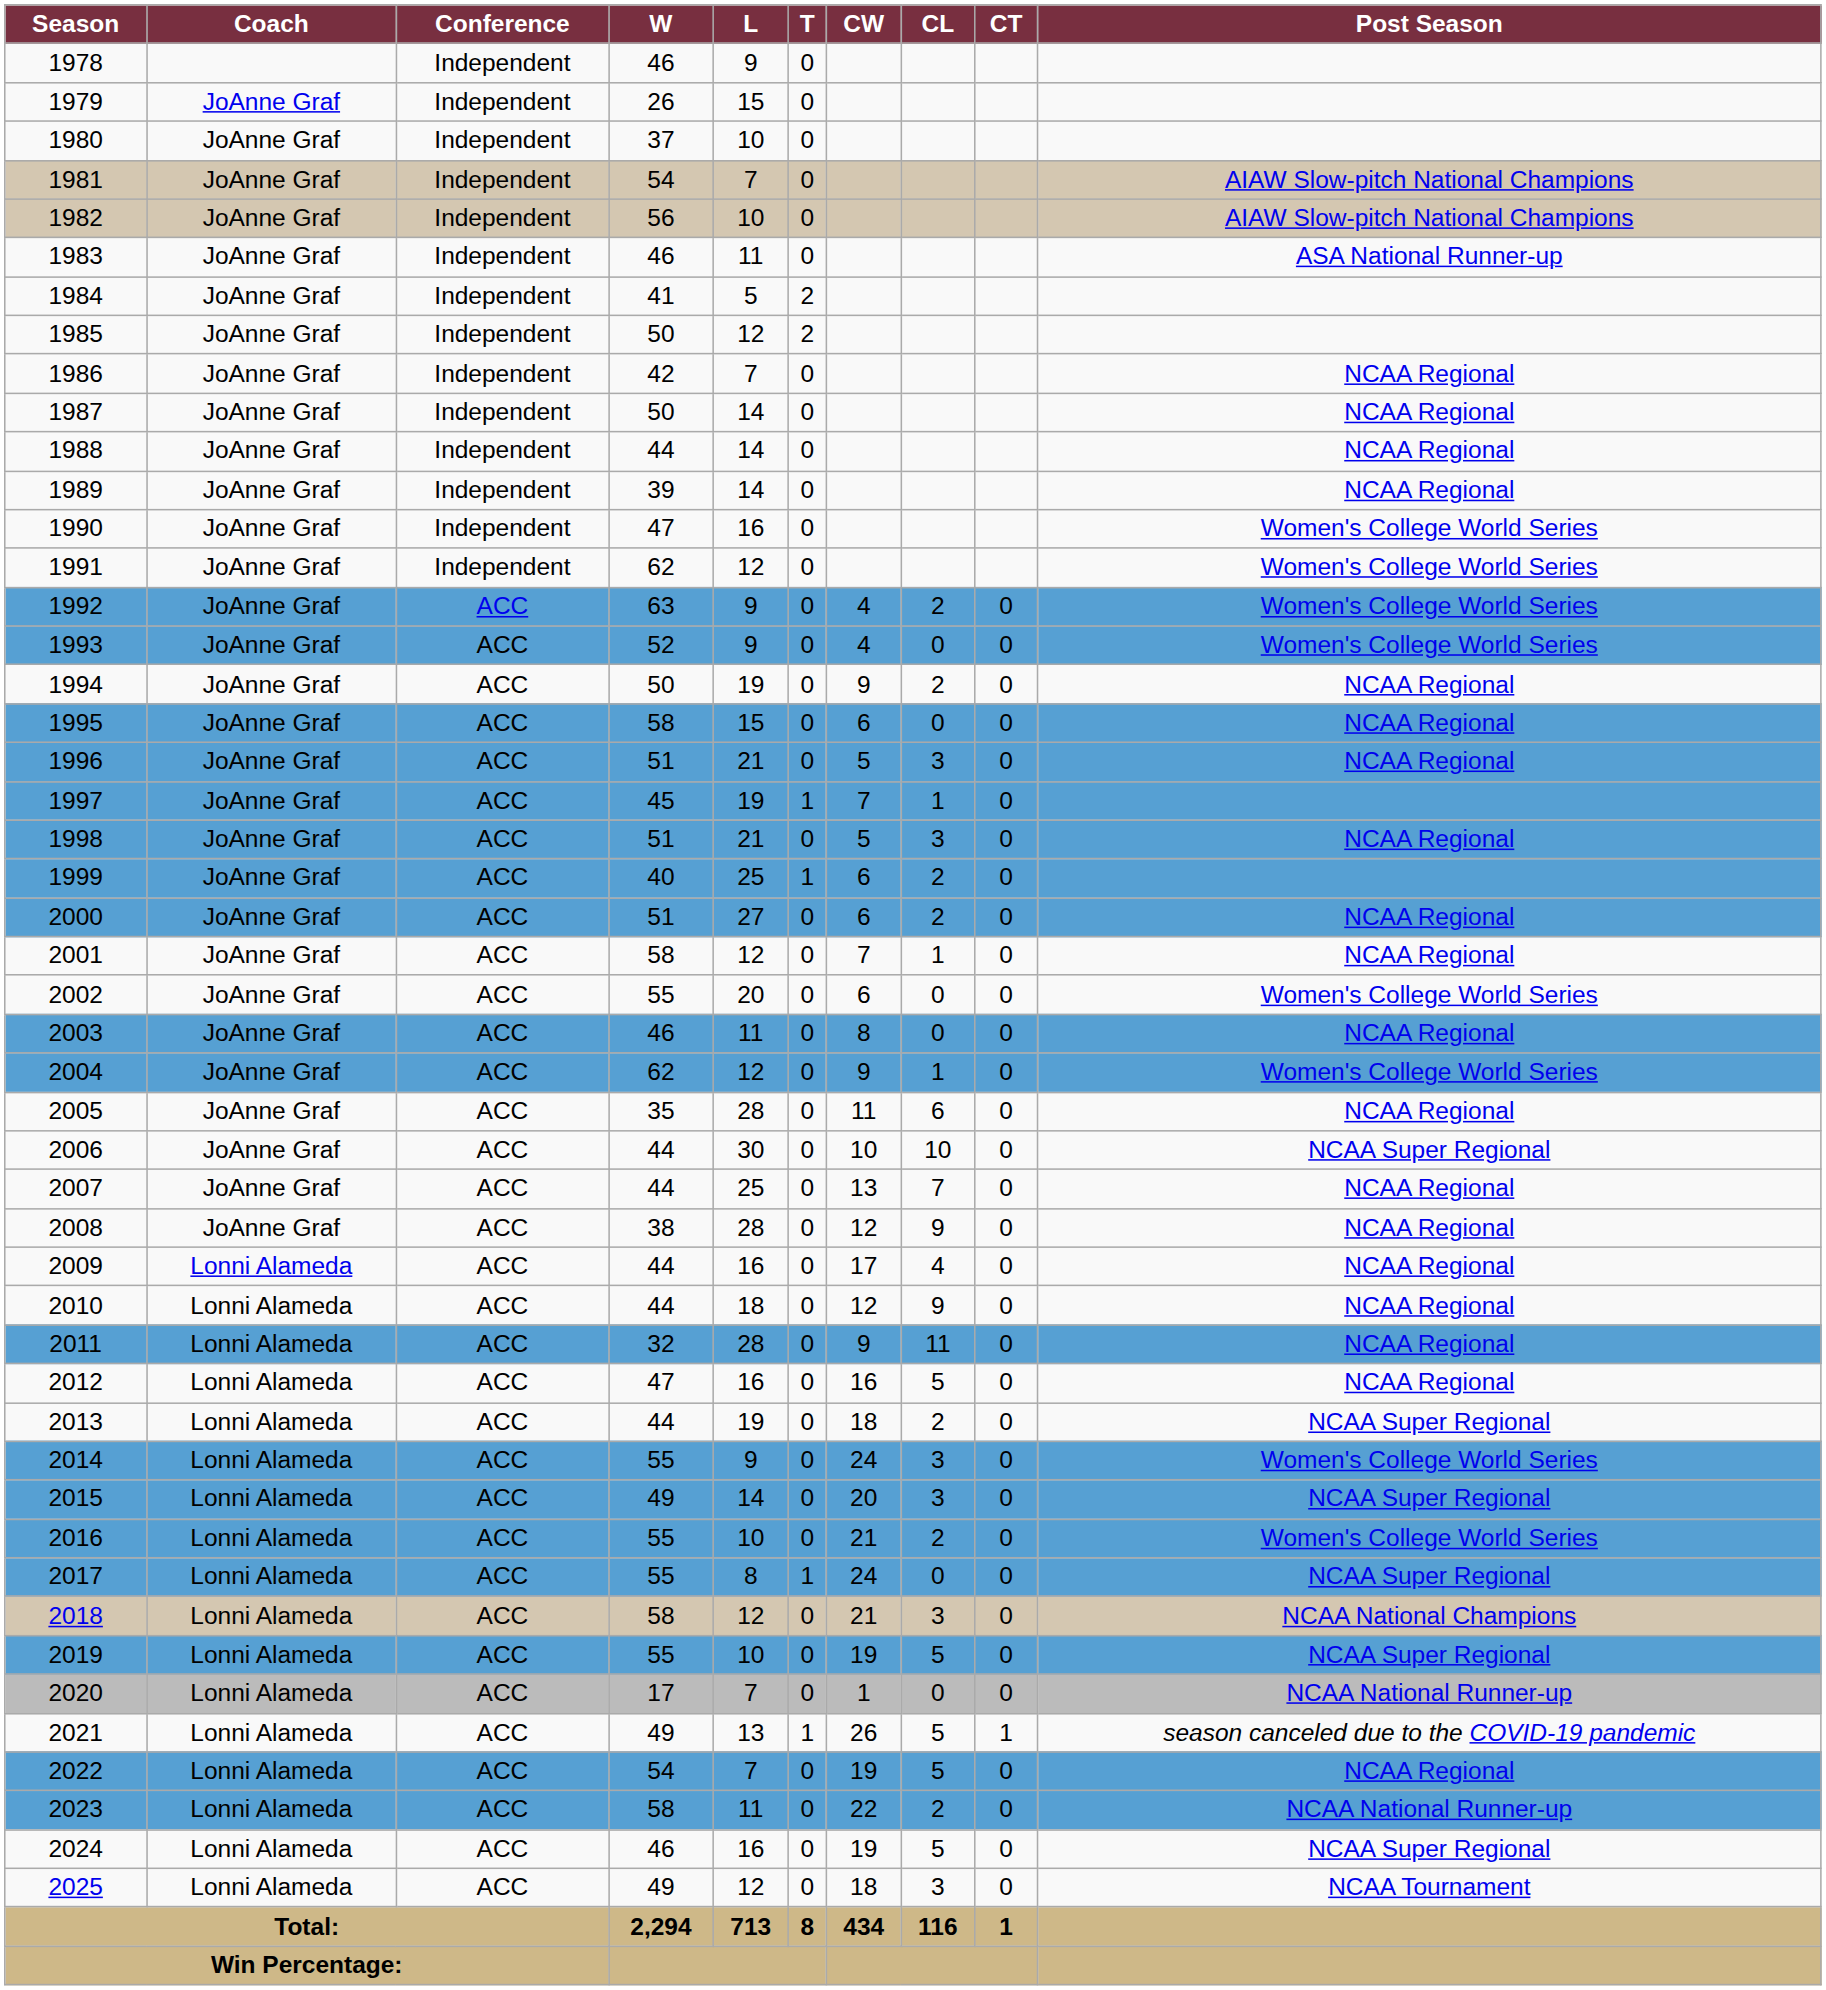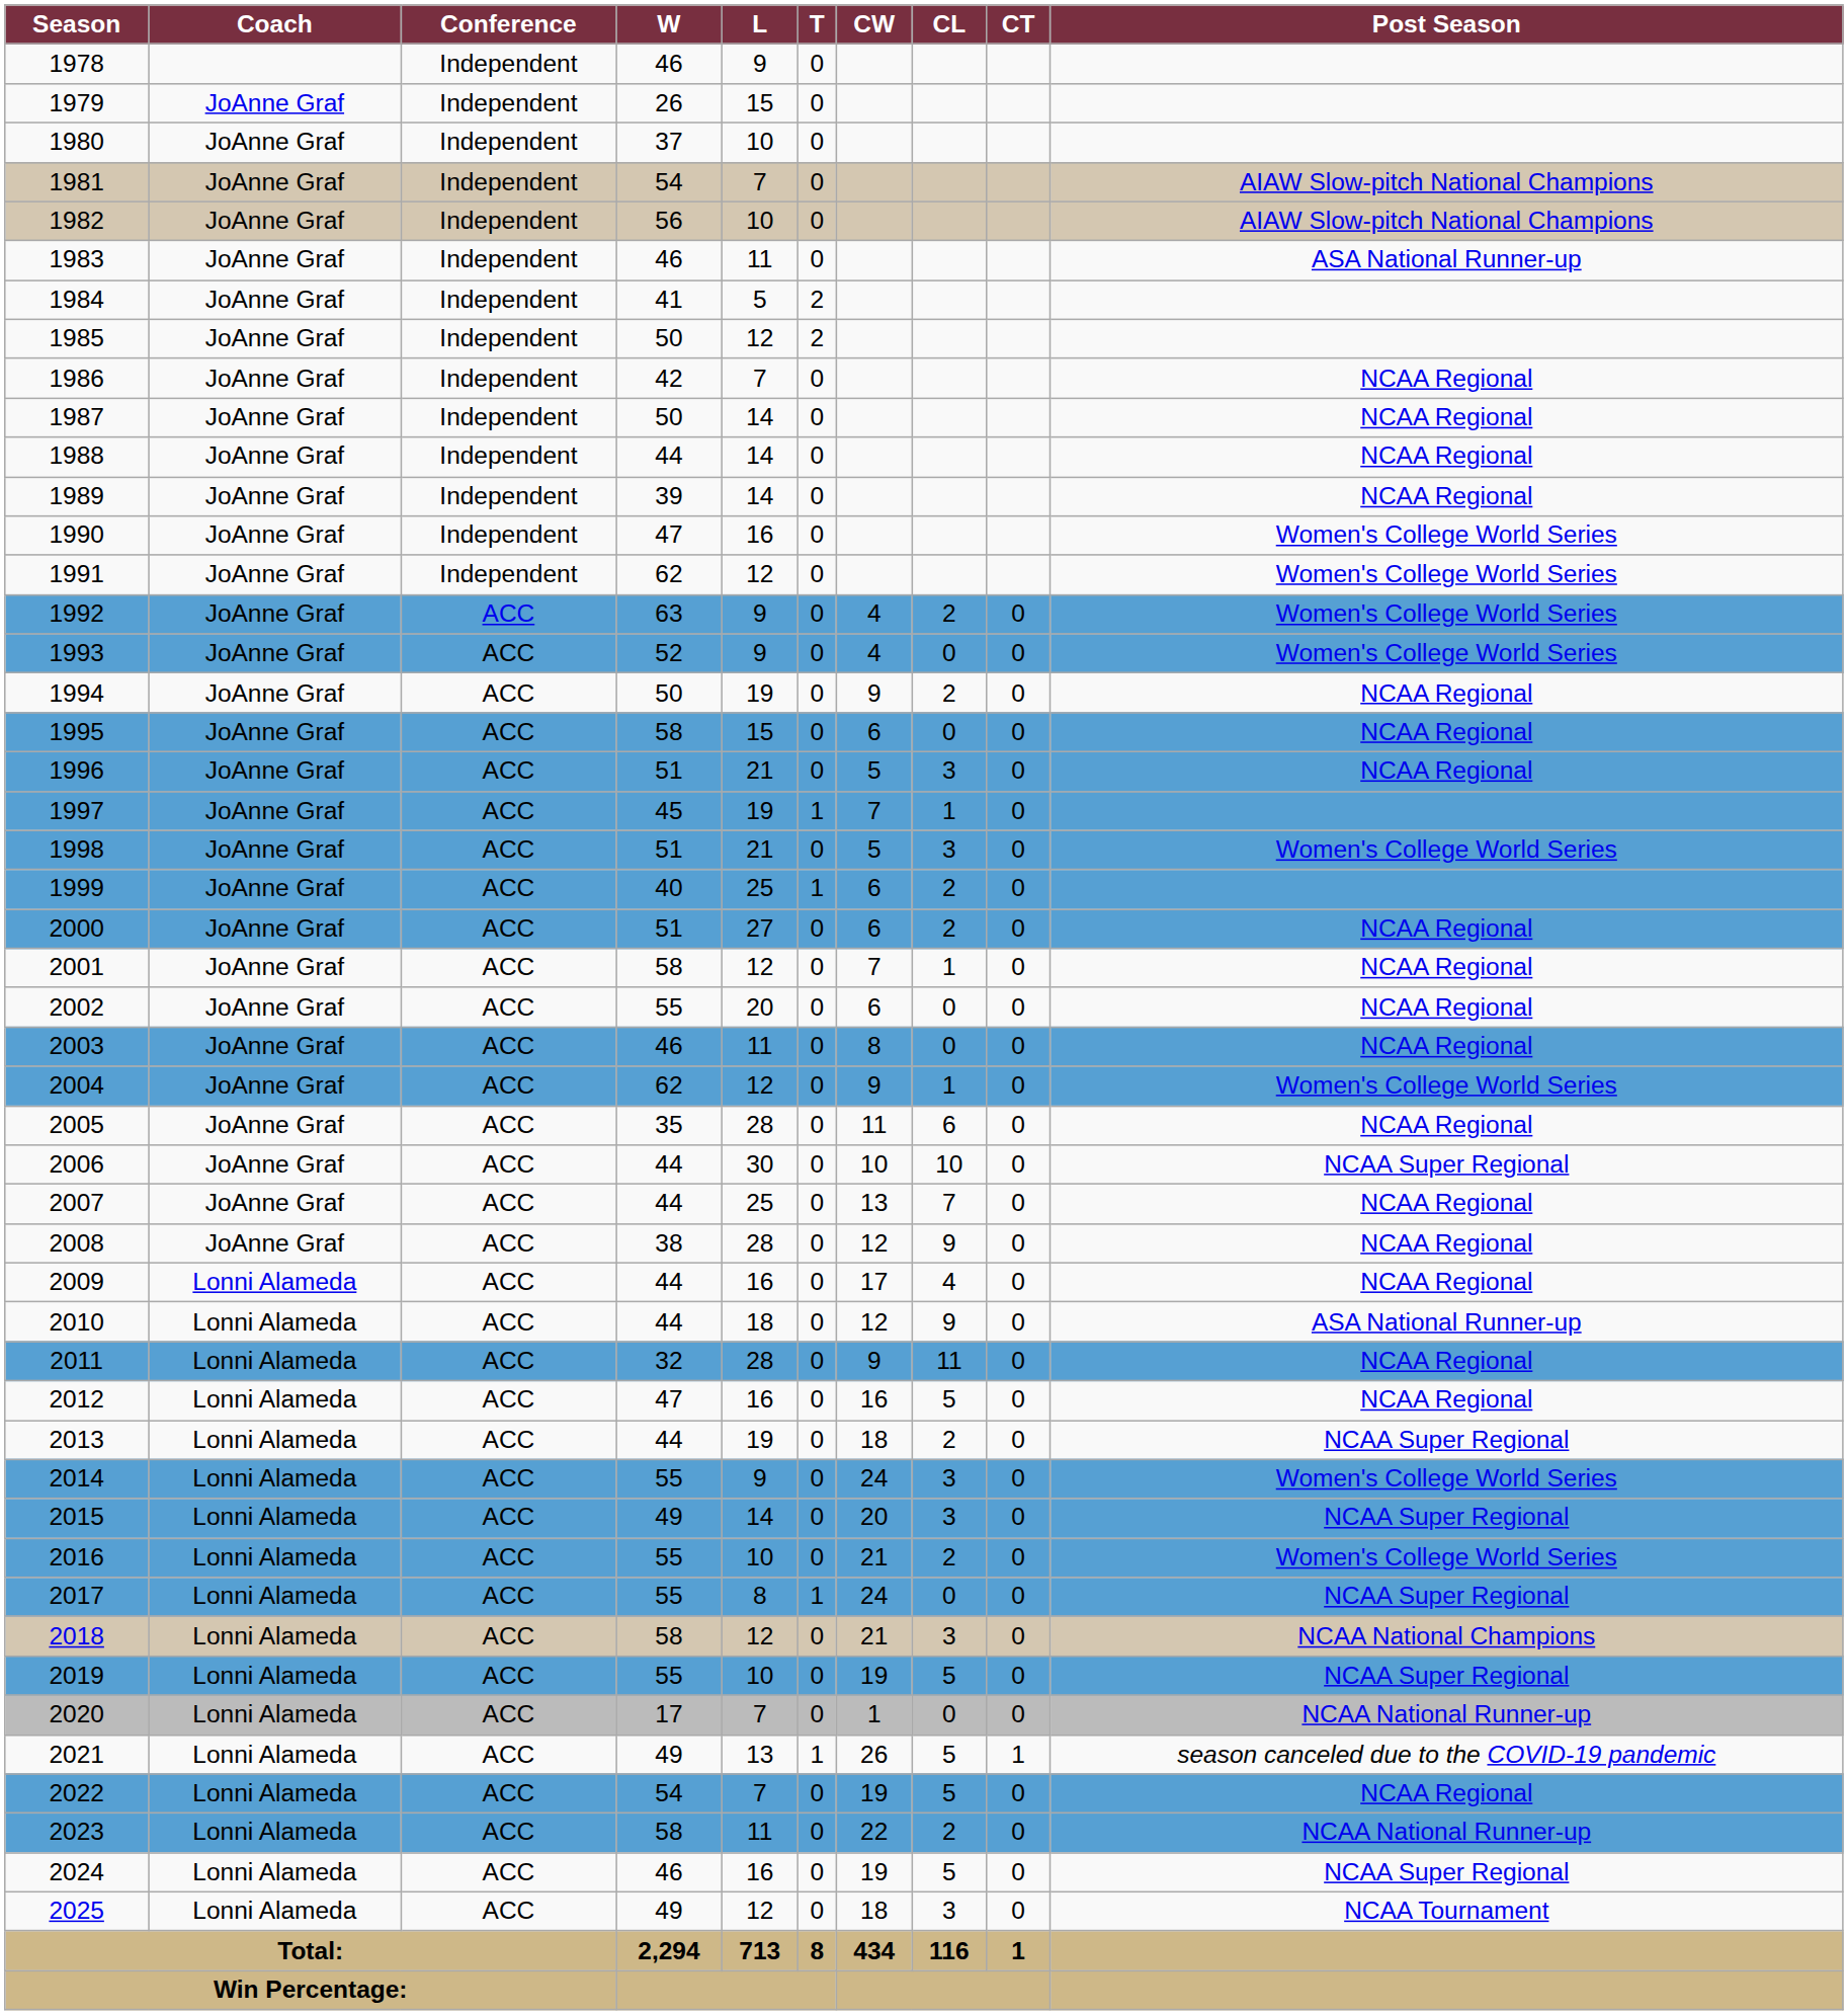1998 | Post Season: NCAA Regional -> Women's College World Series
2002 | Post Season: Women's College World Series -> NCAA Regional
2010 | Post Season: NCAA Regional -> ASA National Runner-up
